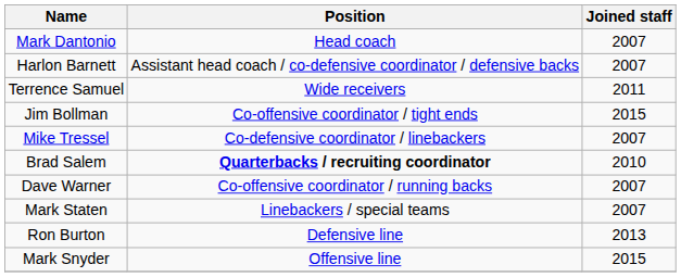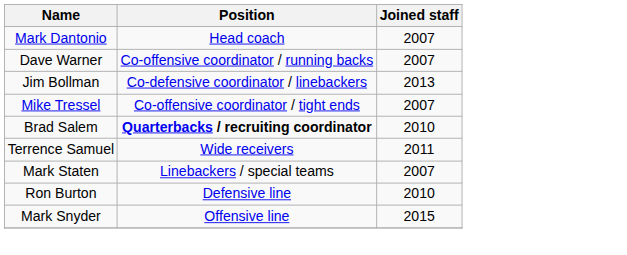- row: Harlon Barnett | Assistant head coach / co-defensive coordinator / defensive backs | 2007
rows swapped: Dave Warner <-> Terrence Samuel
Jim Bollman | Position: Co-offensive coordinator / tight ends -> Co-defensive coordinator / linebackers
Jim Bollman | Joined staff: 2015 -> 2013
Mike Tressel | Position: Co-defensive coordinator / linebackers -> Co-offensive coordinator / tight ends
Ron Burton | Joined staff: 2013 -> 2010
